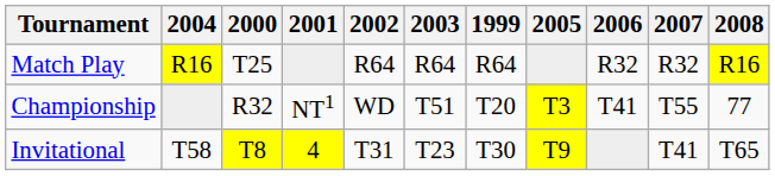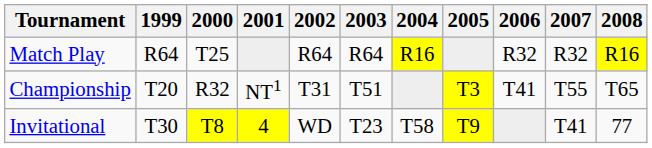columns swapped: 1999 <-> 2004
Championship | 2002: WD -> T31
Championship | 2008: 77 -> T65
Invitational | 2002: T31 -> WD
Invitational | 2008: T65 -> 77
